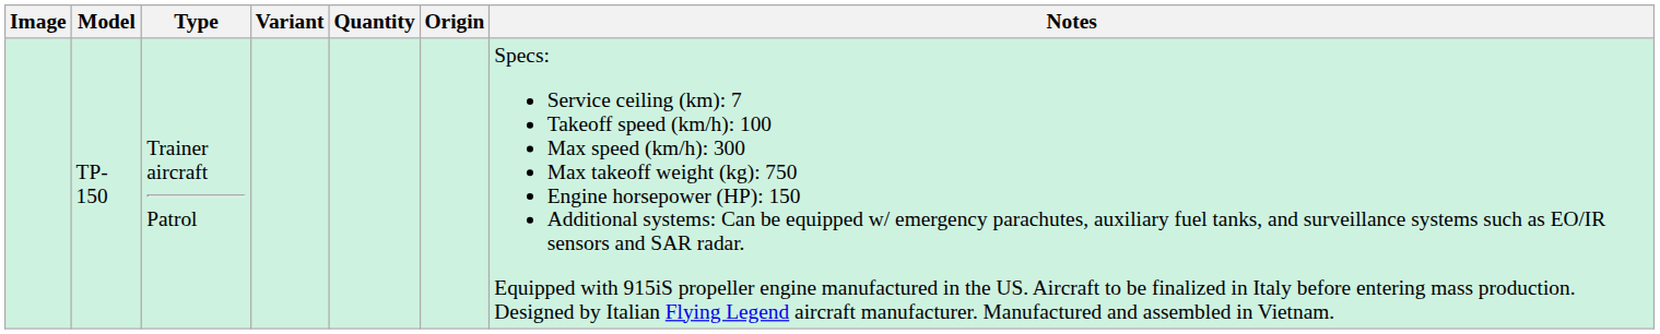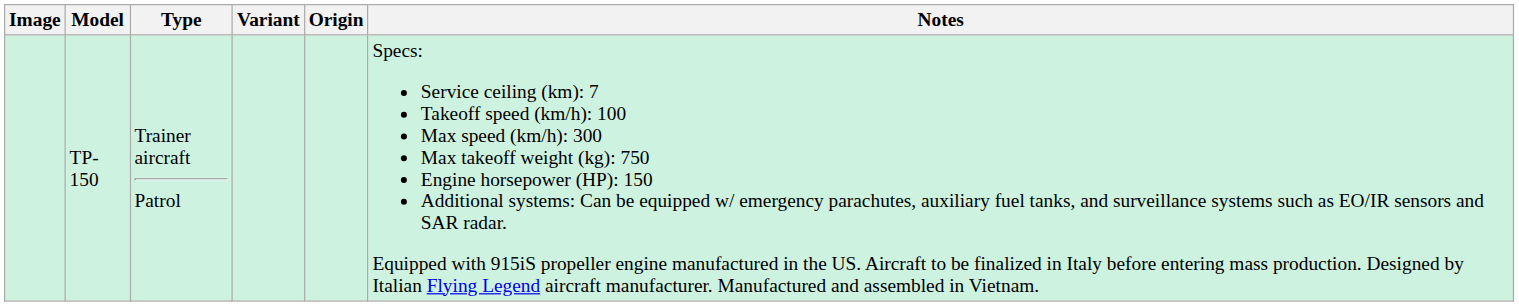- column: Quantity
